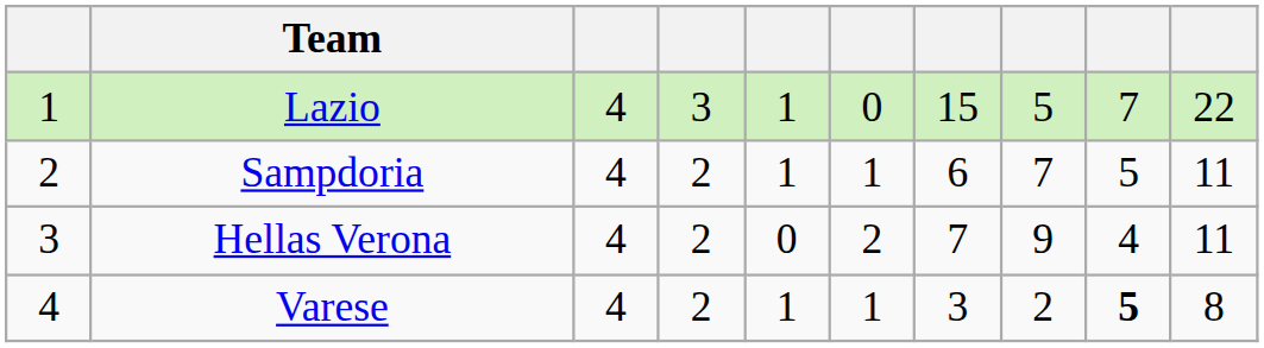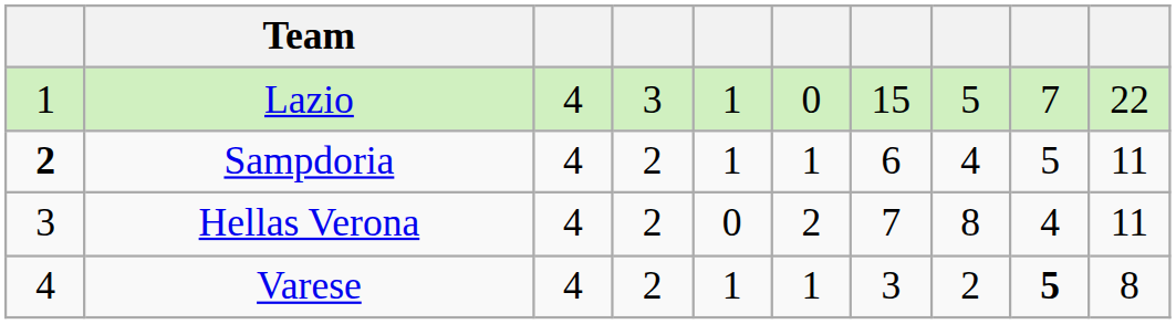Sampdoria | column 1: normal -> bold
Sampdoria | column 8: 7 -> 4
Hellas Verona | column 8: 9 -> 8
